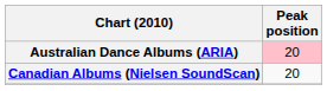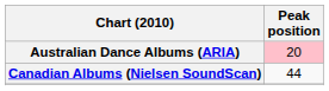Canadian Albums (Nielsen SoundScan) | Peak position: 20 -> 44
